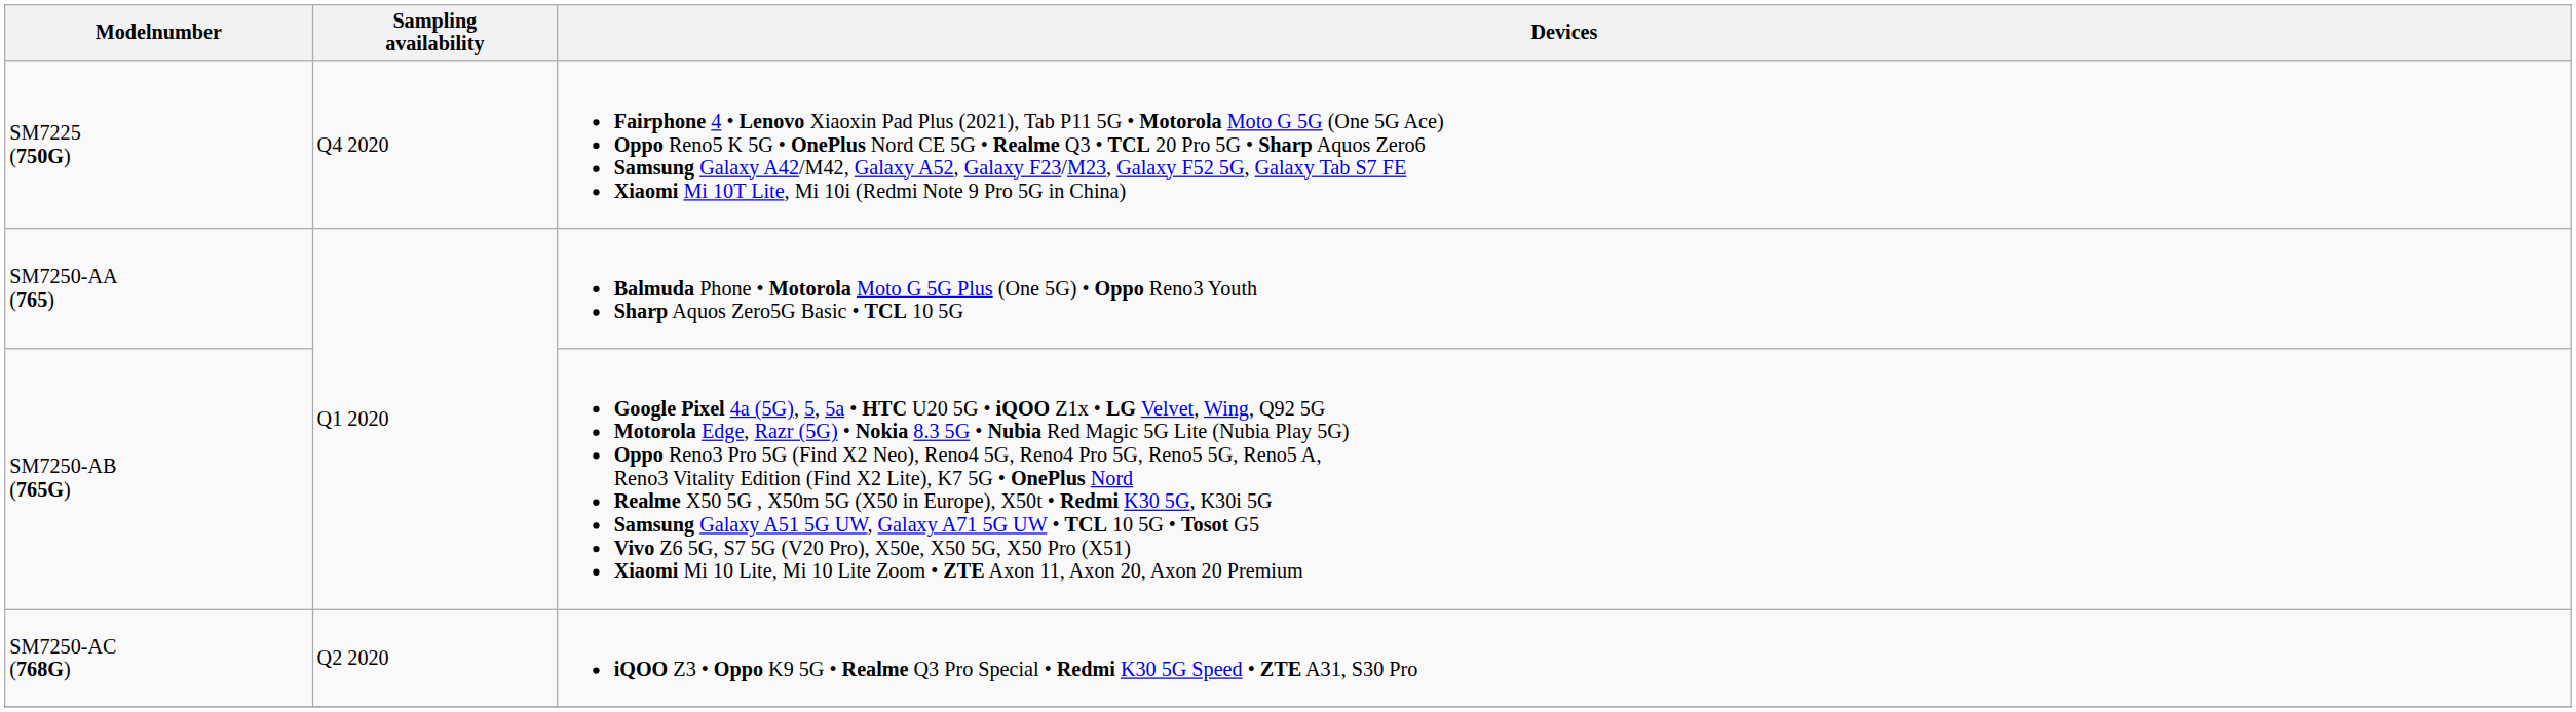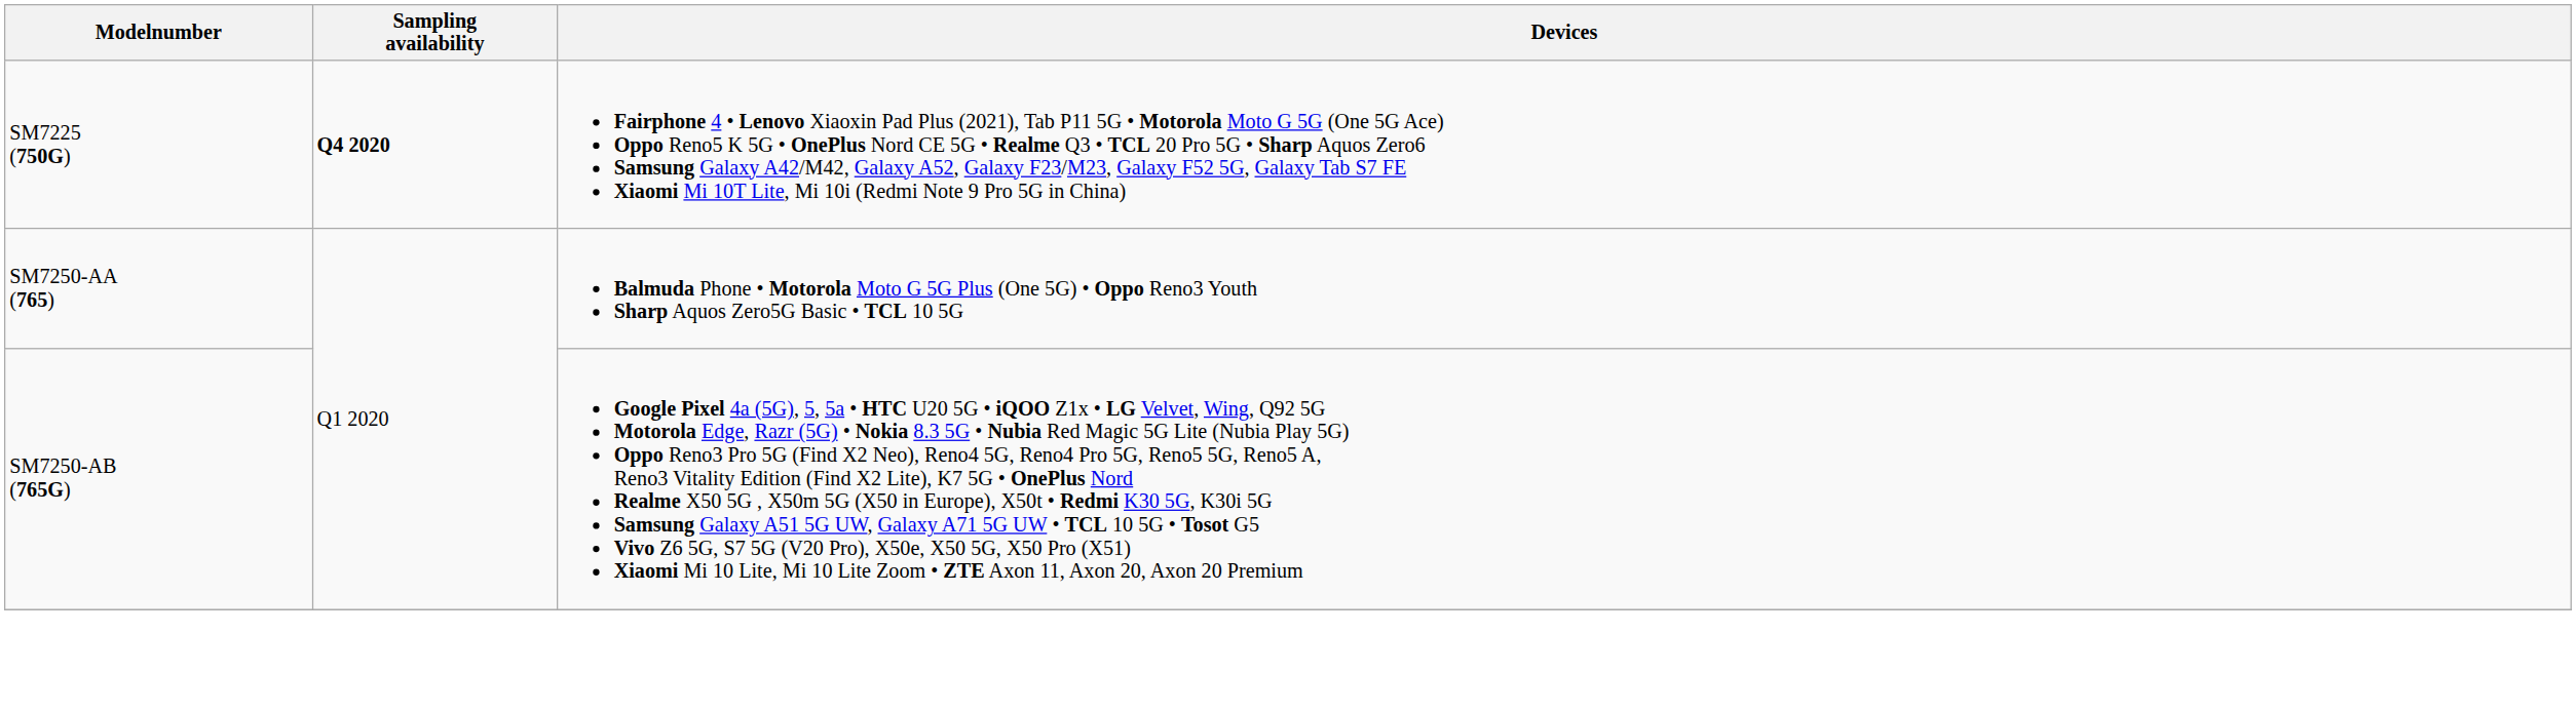SM7225 (750G) | Sampling availability: normal -> bold
- row: SM7250-AC (768G) | Q2 2020 | iQOO Z3 • Oppo K9 5G • Realme Q3 Pro Special • Redmi K30 5G Speed • ZTE A31, S30 Pro
